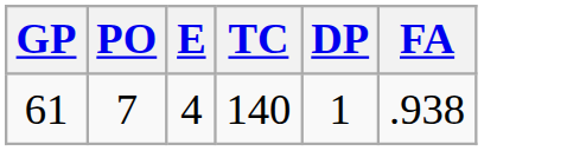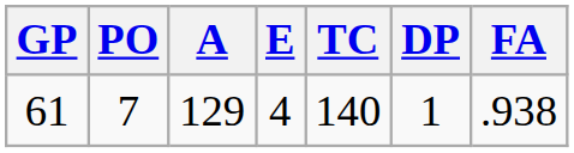+ column: A | 129
